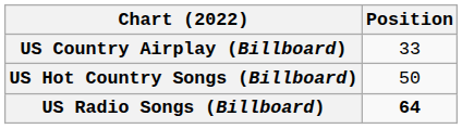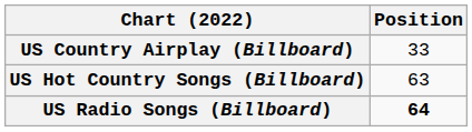US Hot Country Songs (Billboard) | Position: 50 -> 63
